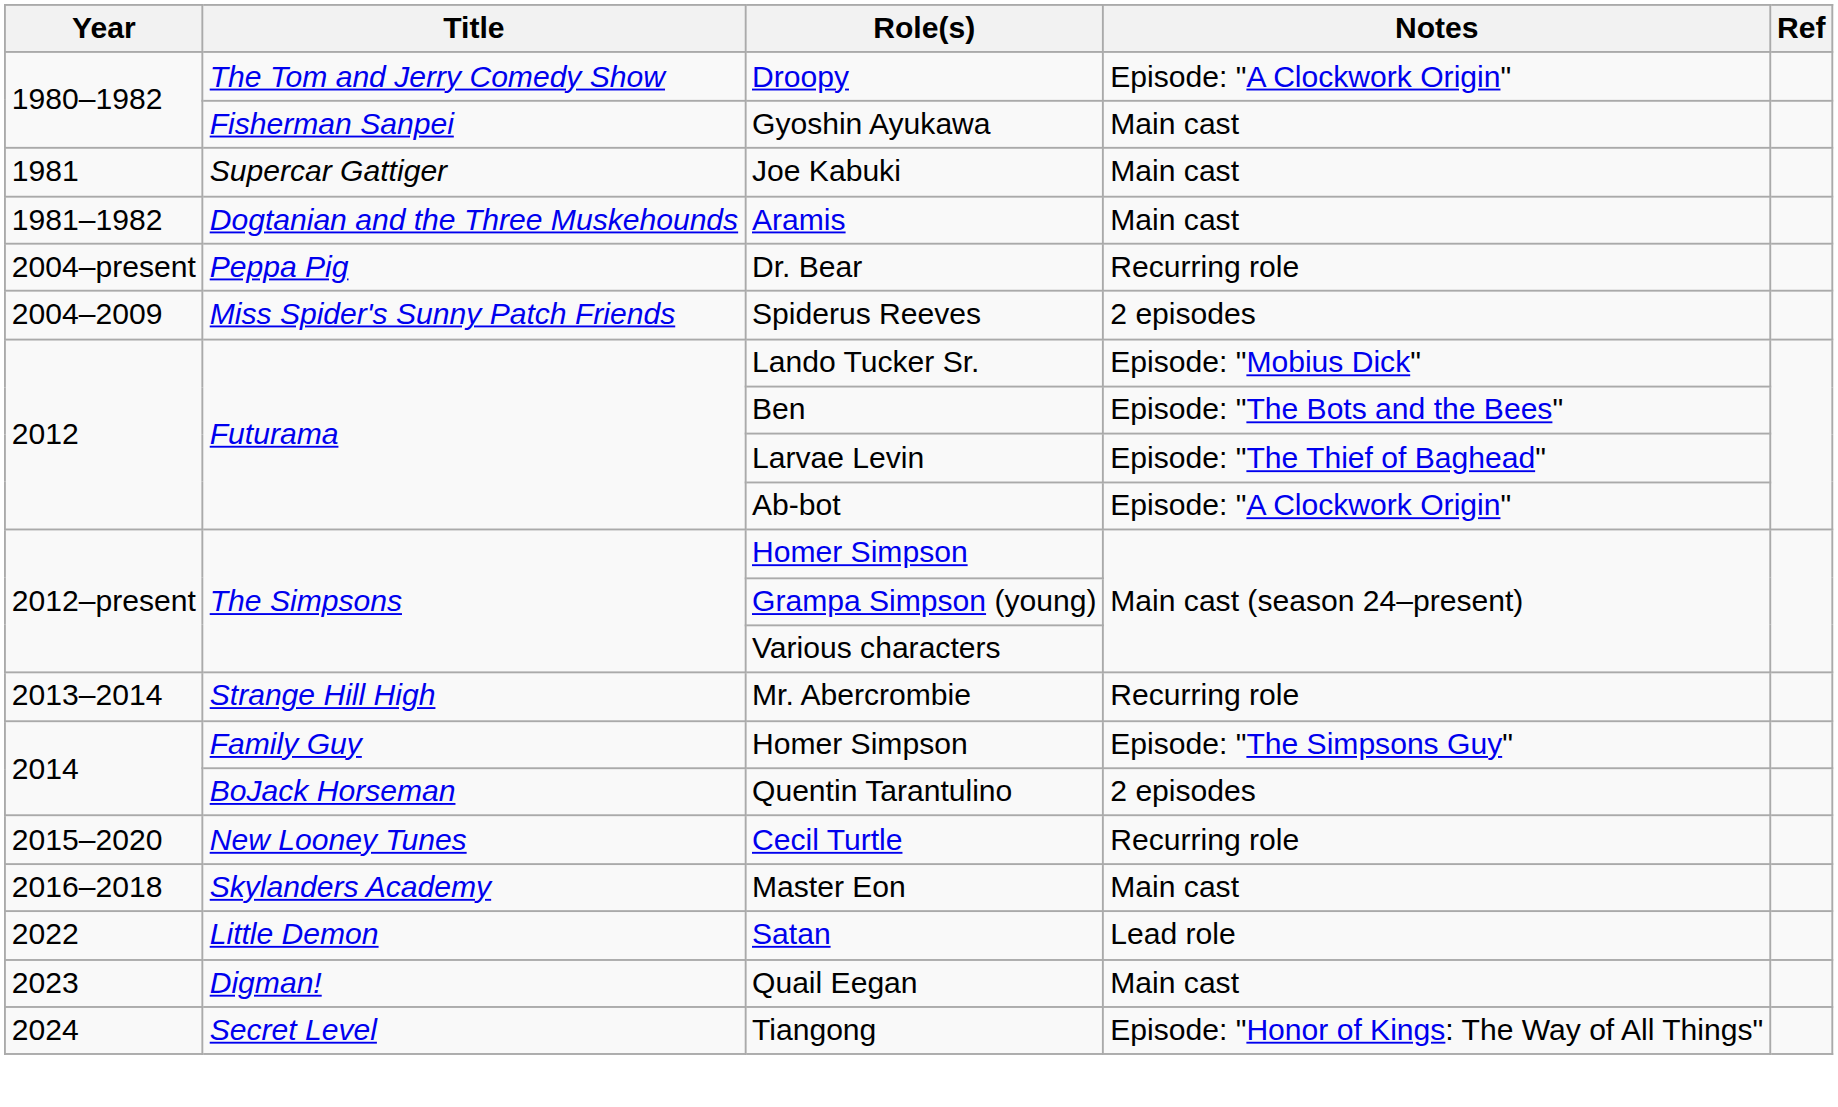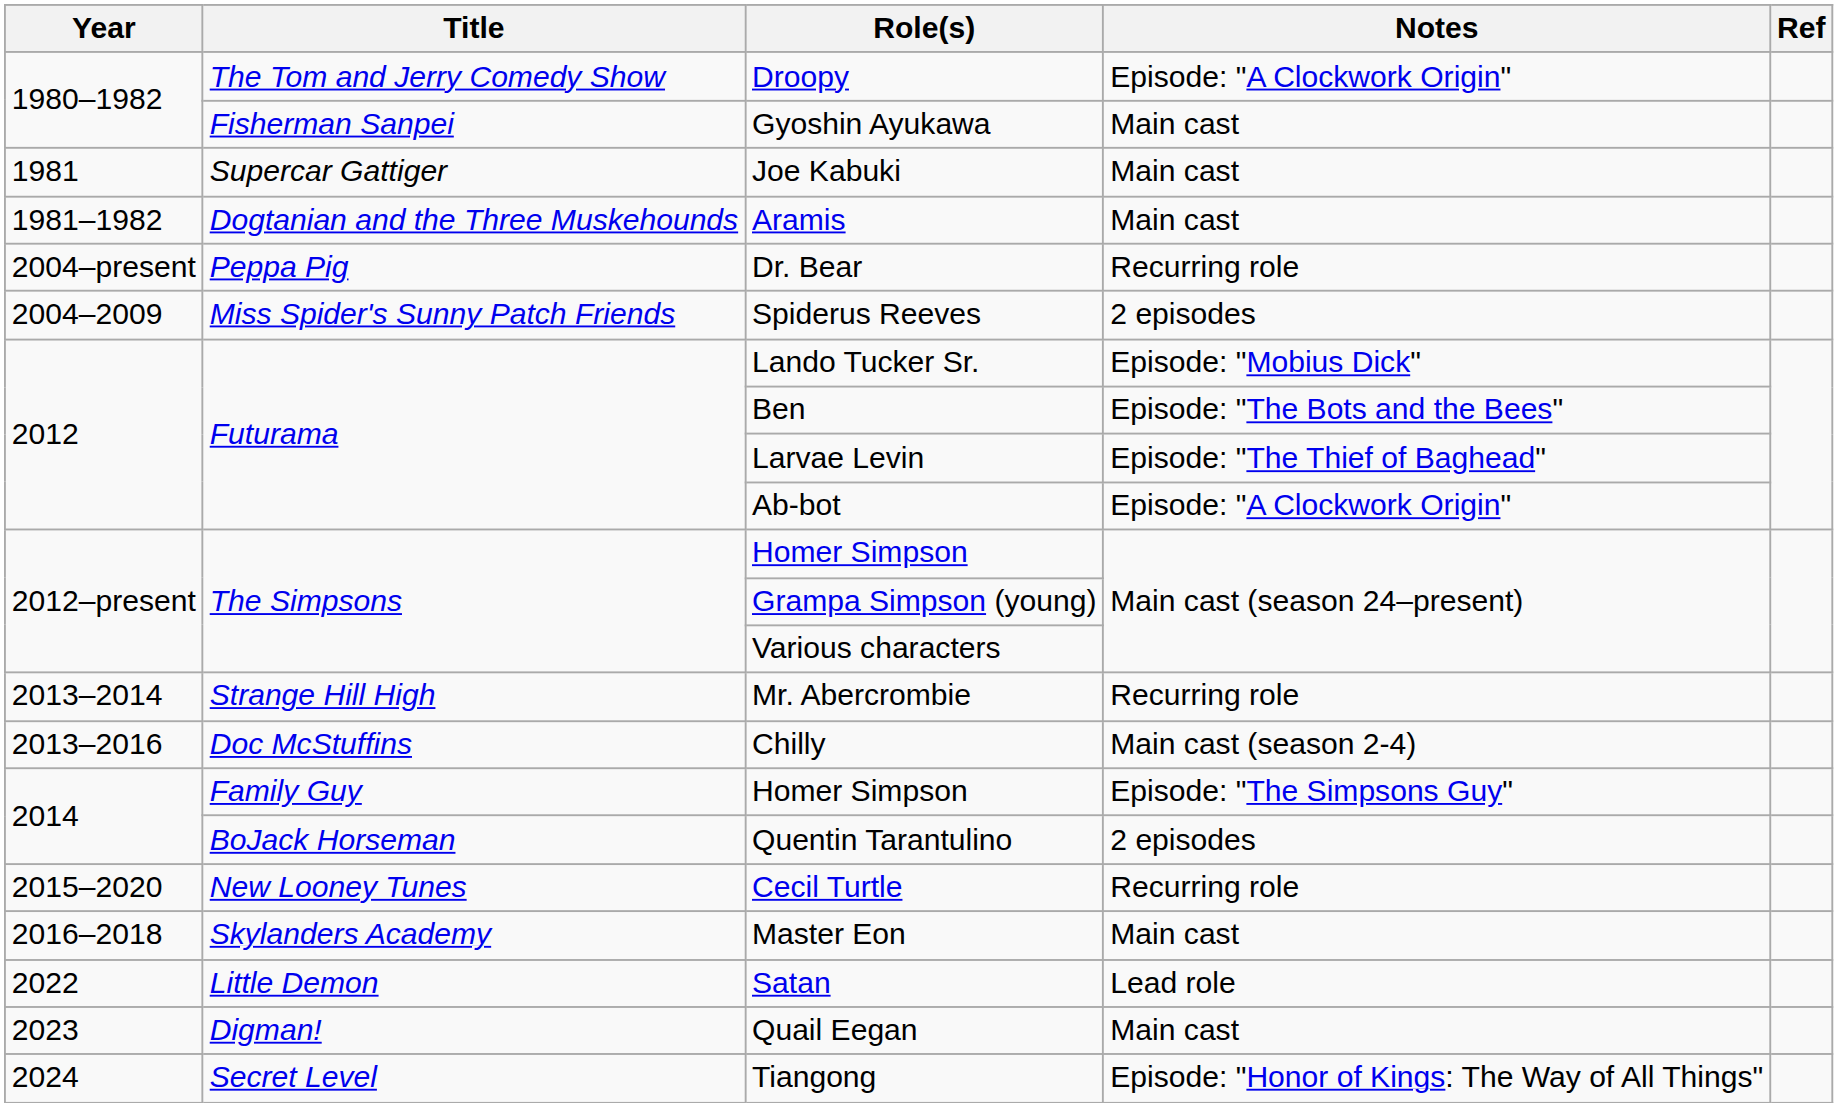+ row: 2013–2016 | Doc McStuffins | Chilly | Main cast (season 2-4)
